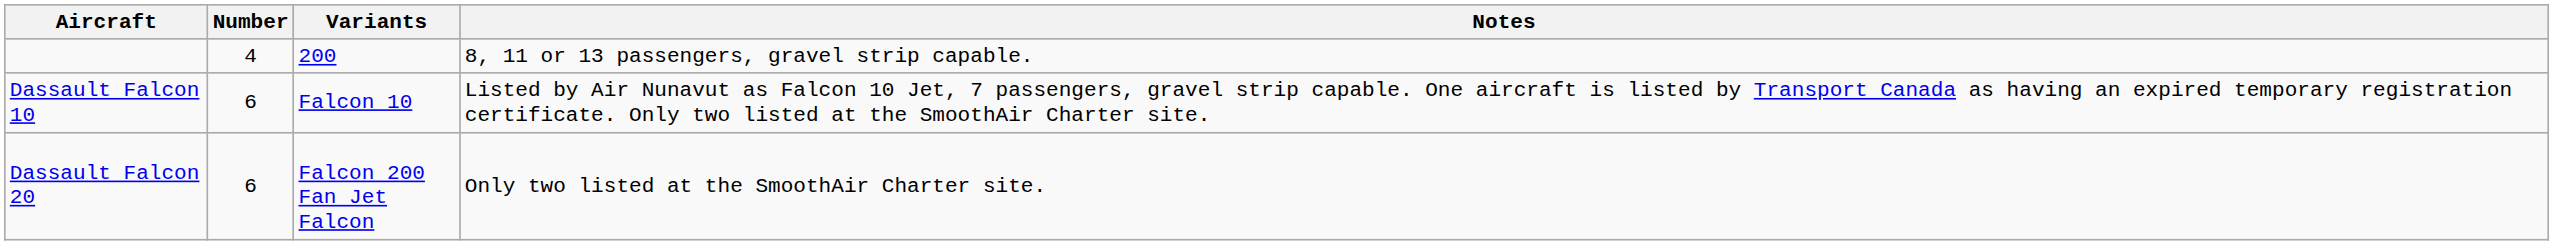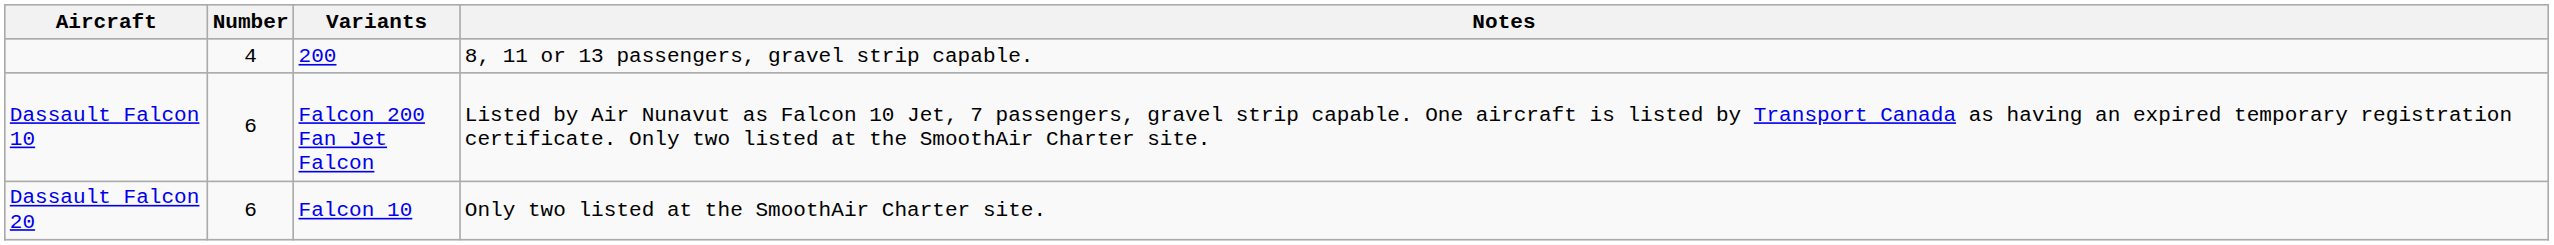Dassault Falcon 10 | Variants: Falcon 10 -> Falcon 200 Fan Jet Falcon
Dassault Falcon 20 | Variants: Falcon 200 Fan Jet Falcon -> Falcon 10
